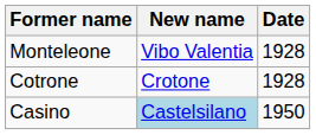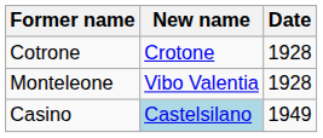rows swapped: Cotrone <-> Monteleone
Casino | Date: 1950 -> 1949
